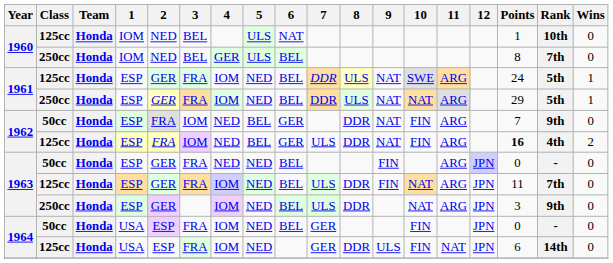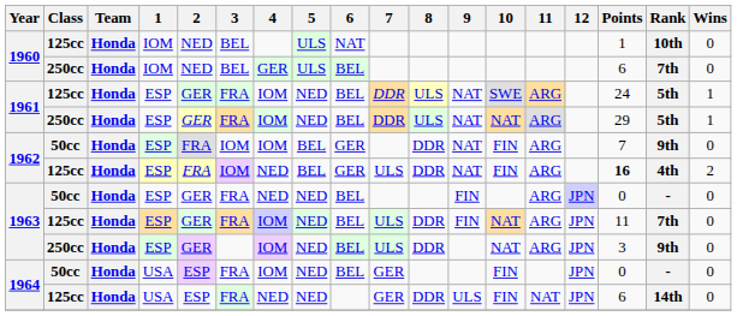1960 / 250cc | Points: 8 -> 6
1962 / 50cc | 4: NED -> IOM
1964 / 125cc | 4: IOM -> NED
